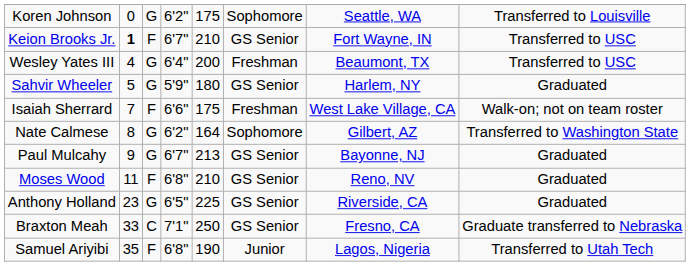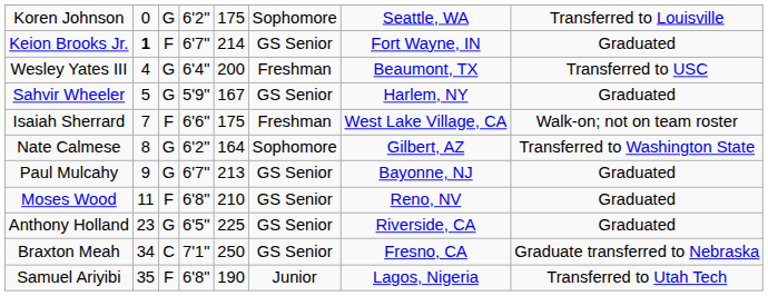Keion Brooks Jr. | column 5: 210 -> 214
Keion Brooks Jr. | column 8: Transferred to USC -> Graduated
Sahvir Wheeler | column 5: 180 -> 167
Braxton Meah | column 2: 33 -> 34
